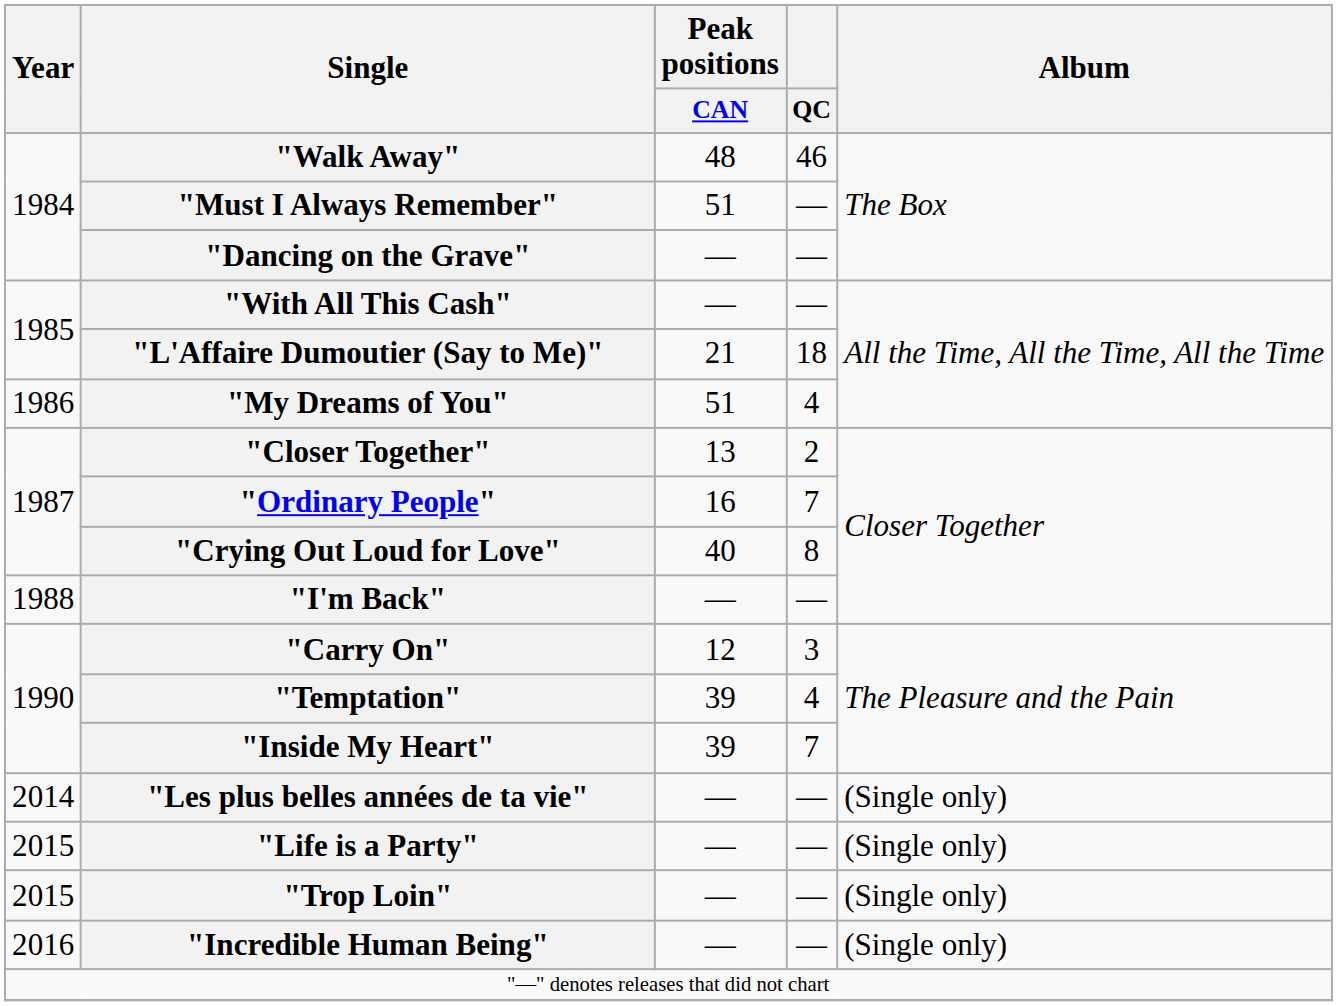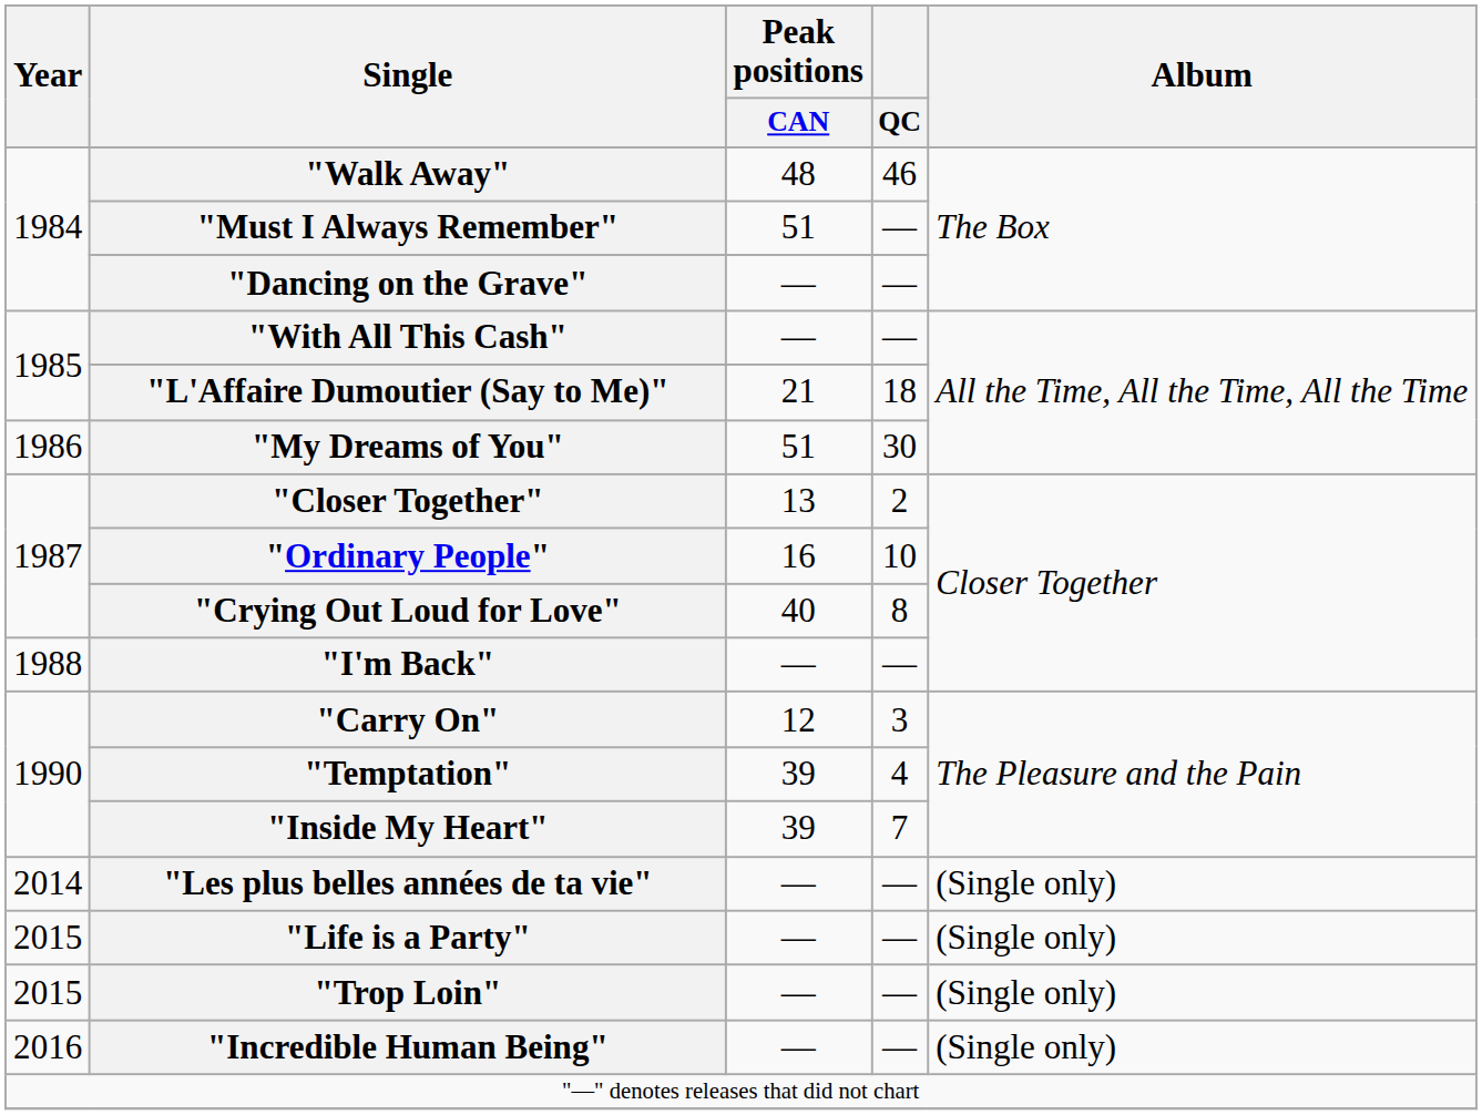"My Dreams of You" | QC: 4 -> 30
"Ordinary People" | QC: 7 -> 10
